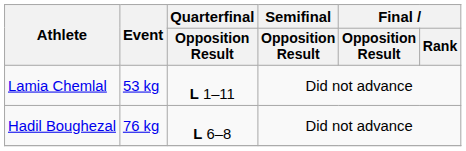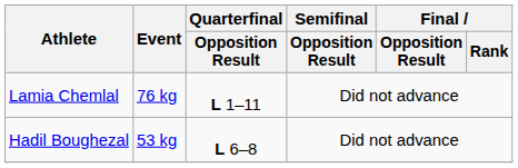Lamia Chemlal | Event: 53 kg -> 76 kg
Hadil Boughezal | Event: 76 kg -> 53 kg
